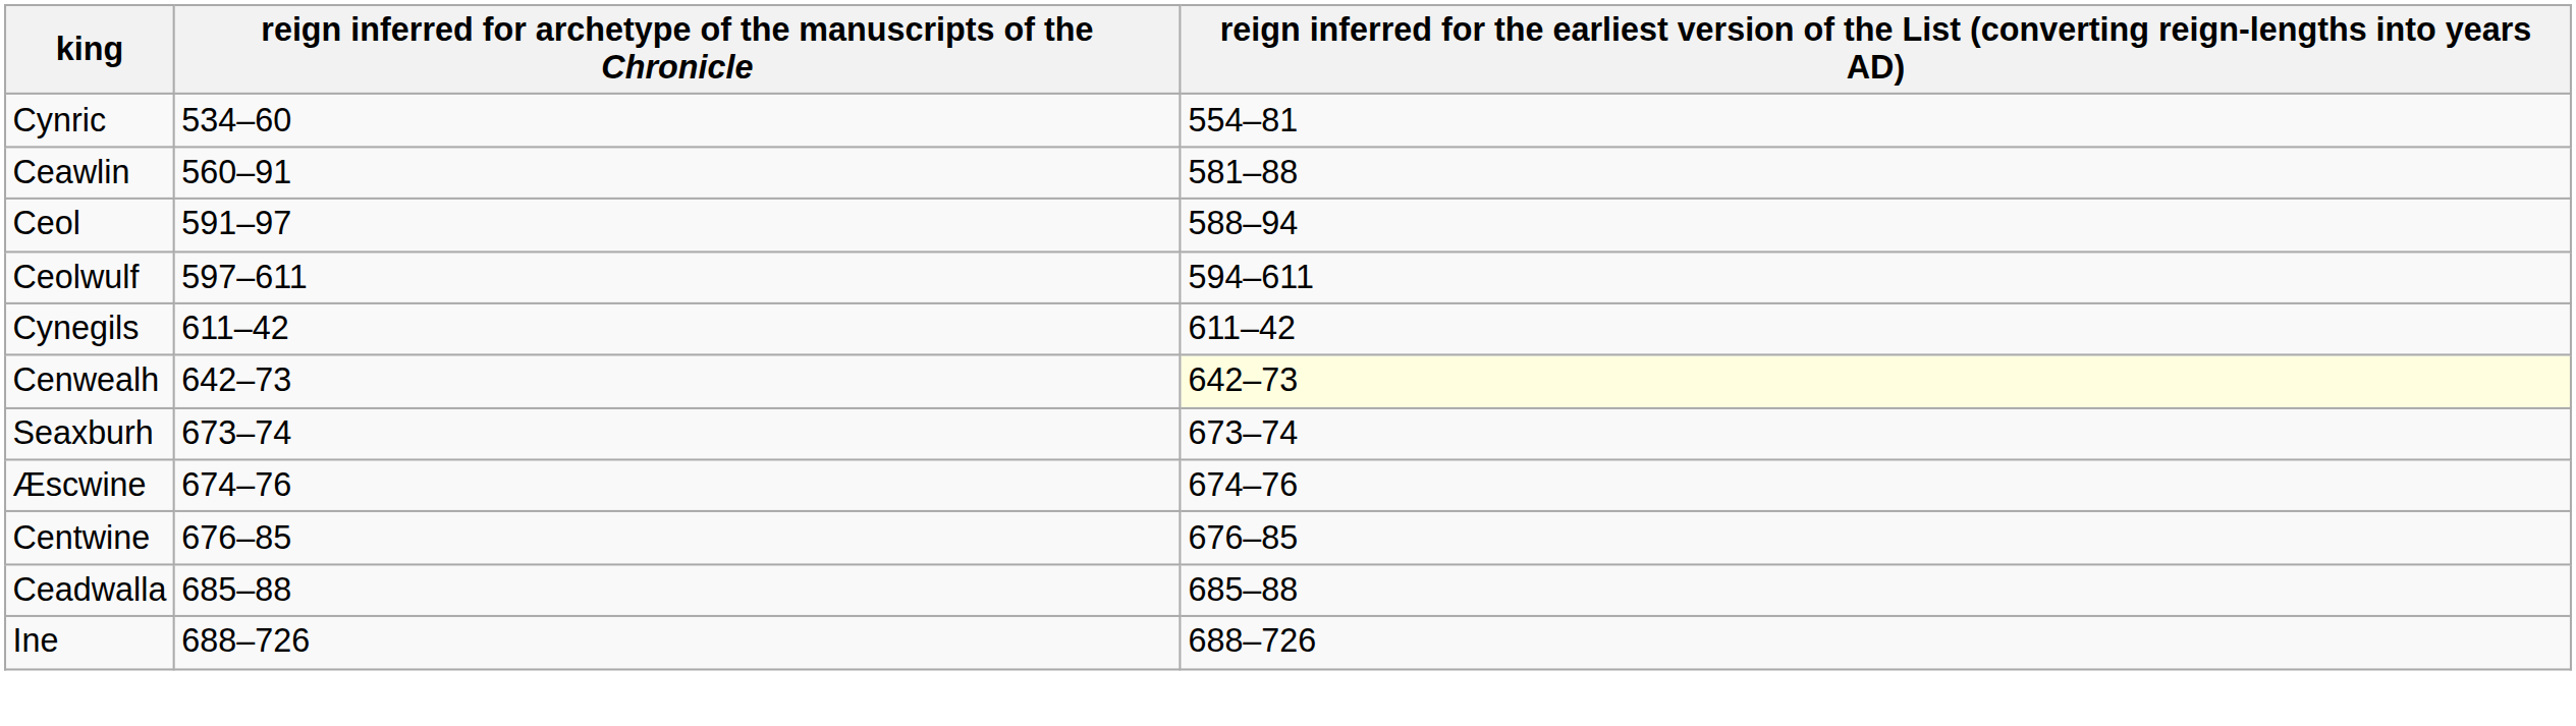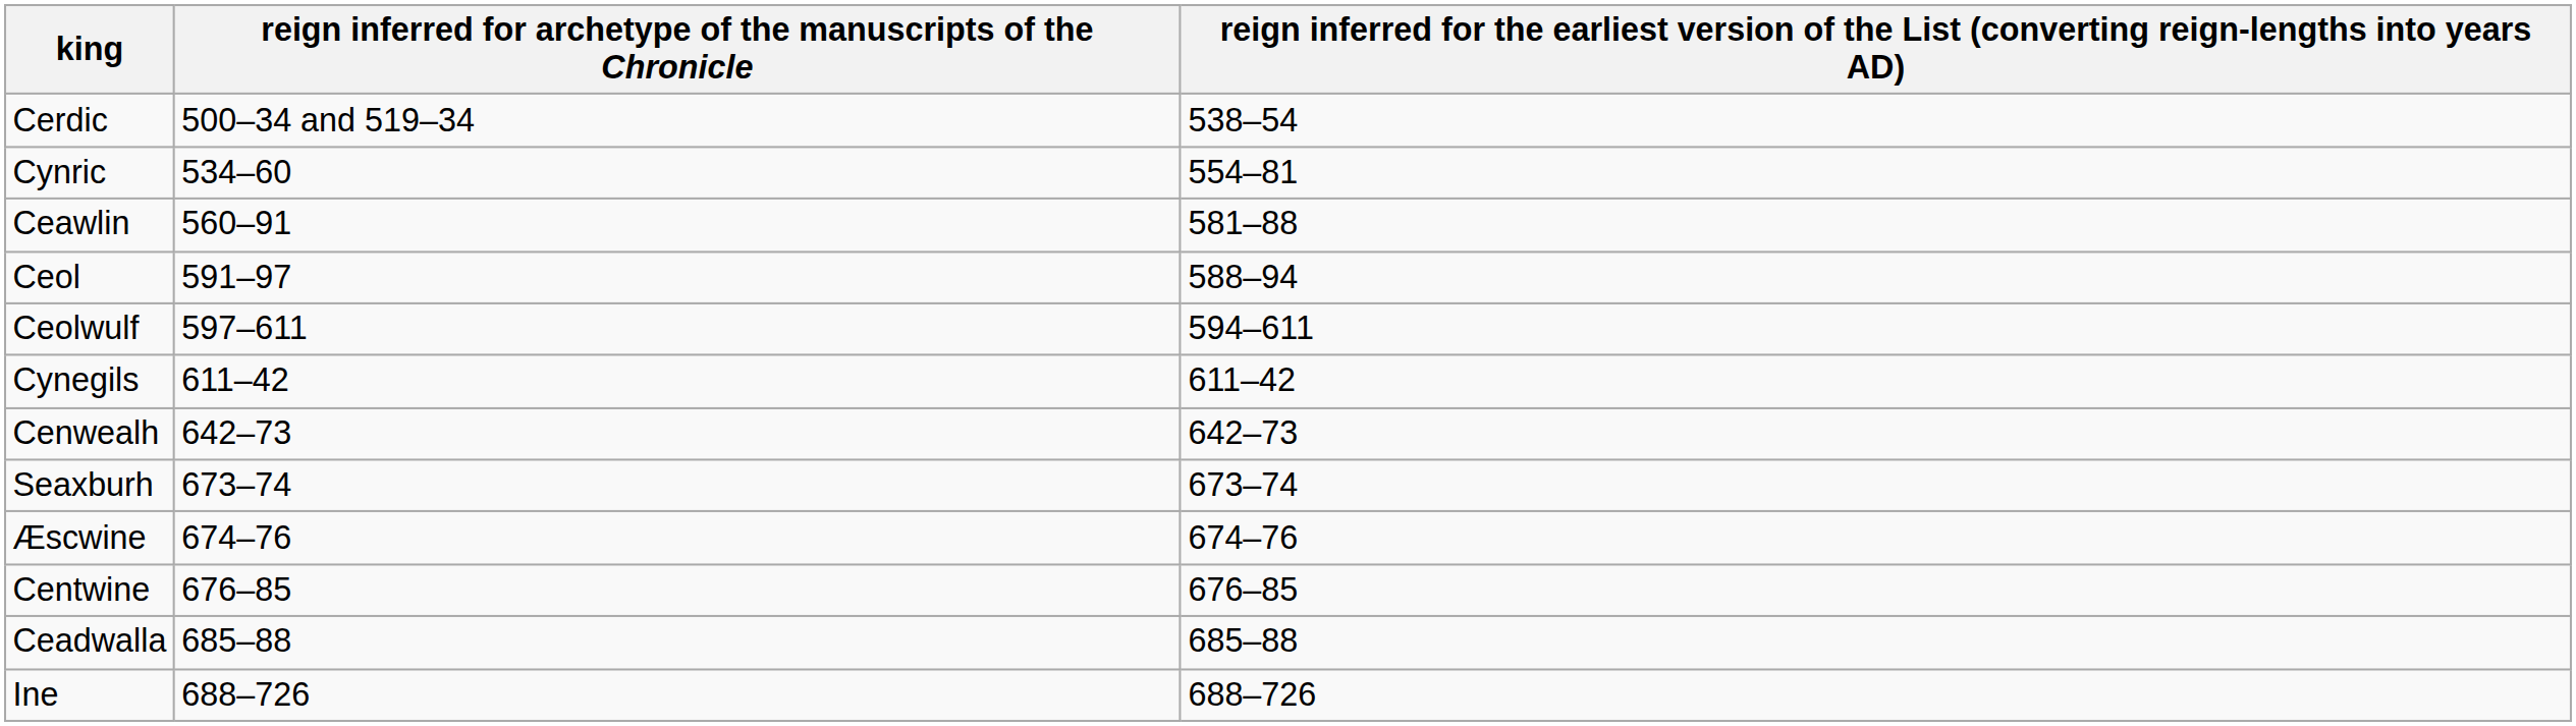+ row: Cerdic | 500–34 and 519–34 | 538–54
Cenwealh | column 3: lightyellow background -> no background
